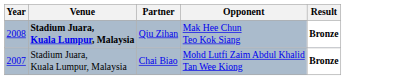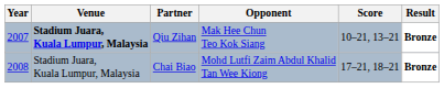+ column: Score | 10–21, 13–21 | 17–21, 18–21
Qiu Zihan | Year: 2008 -> 2007
Chai Biao | Year: 2007 -> 2008
